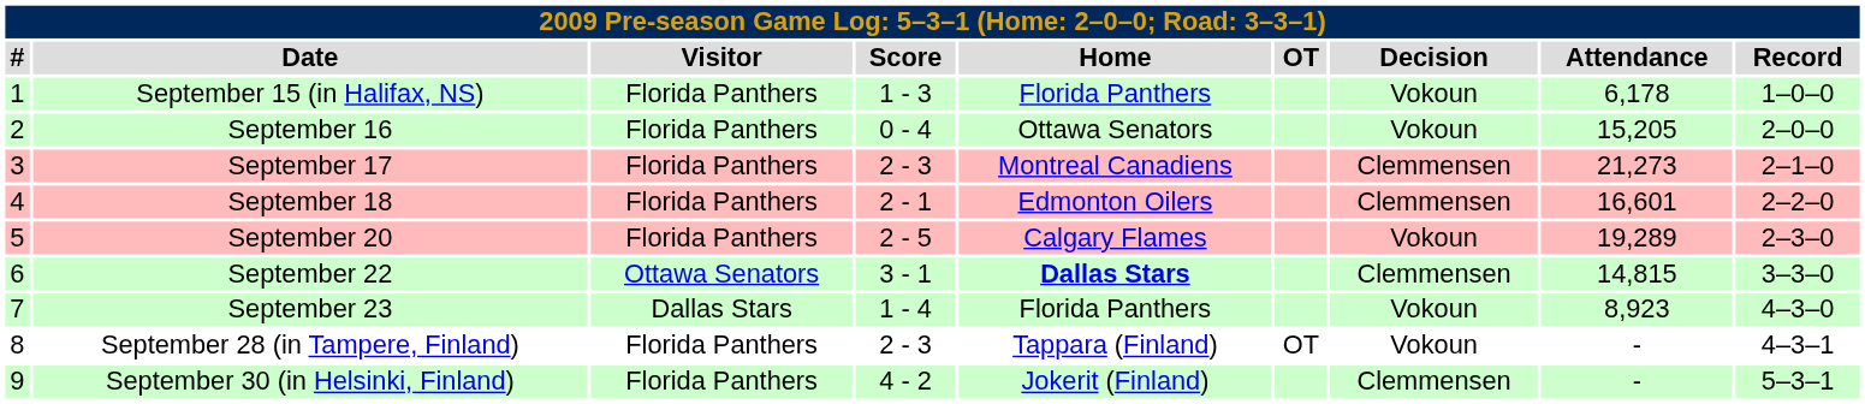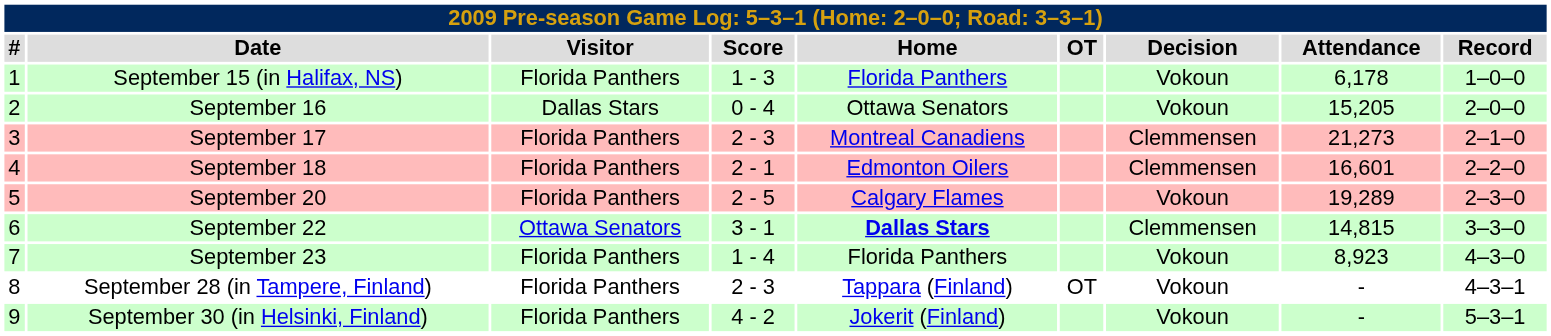September 16 | Visitor: Florida Panthers -> Dallas Stars
September 23 | Visitor: Dallas Stars -> Florida Panthers
September 30 (in Helsinki, Finland) | Decision: Clemmensen -> Vokoun
